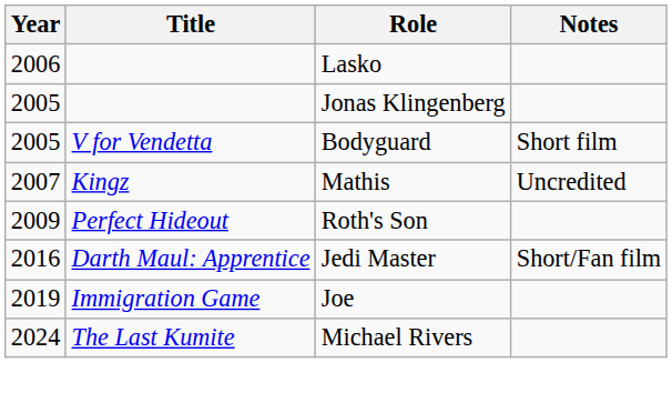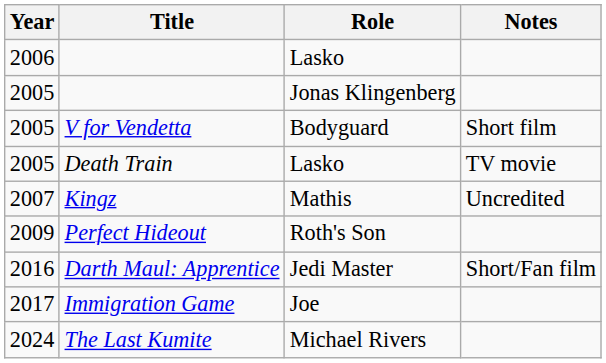+ row: 2005 | Death Train | Lasko | TV movie
Immigration Game | Year: 2019 -> 2017
